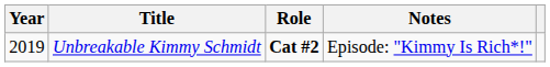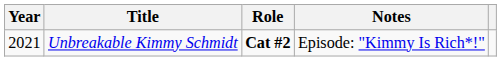Unbreakable Kimmy Schmidt | Year: 2019 -> 2021
